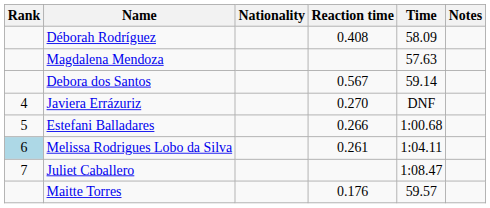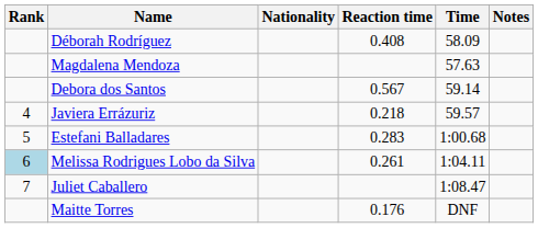Javiera Errázuriz | Reaction time: 0.270 -> 0.218
Javiera Errázuriz | Time: DNF -> 59.57
Estefani Balladares | Reaction time: 0.266 -> 0.283
Maitte Torres | Time: 59.57 -> DNF
